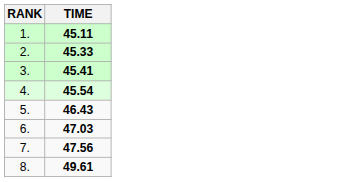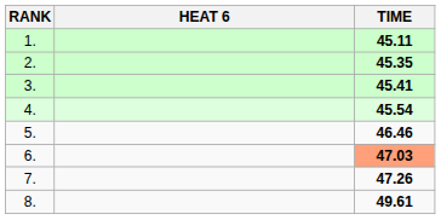+ column: HEAT 6
2. | TIME: 45.33 -> 45.35
5. | TIME: 46.43 -> 46.46
6. | TIME: no background -> lightsalmon background
7. | TIME: 47.56 -> 47.26
